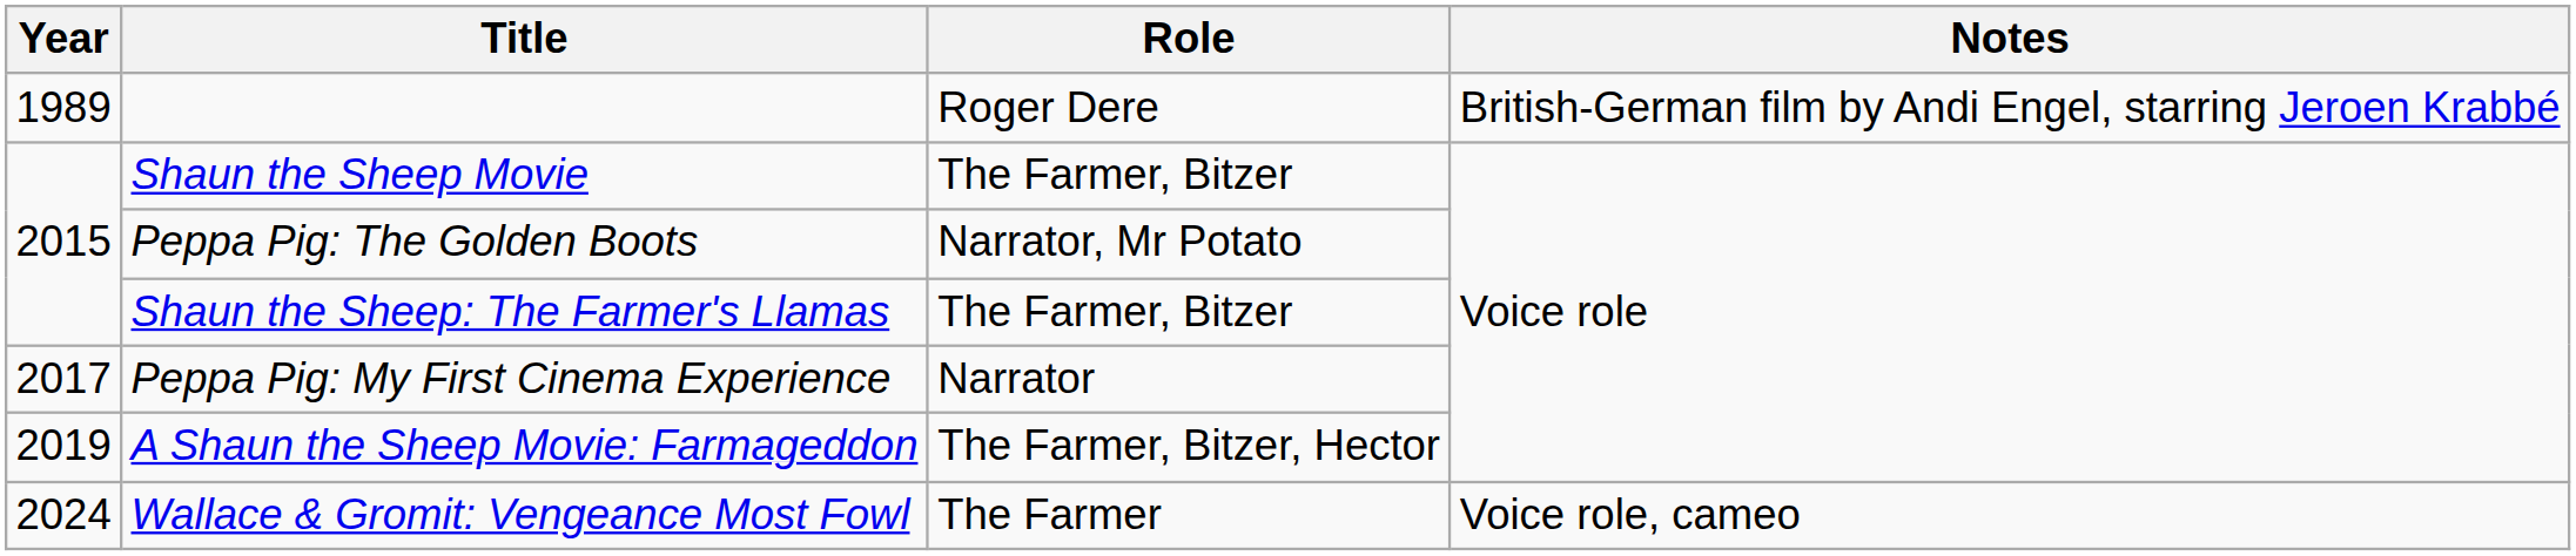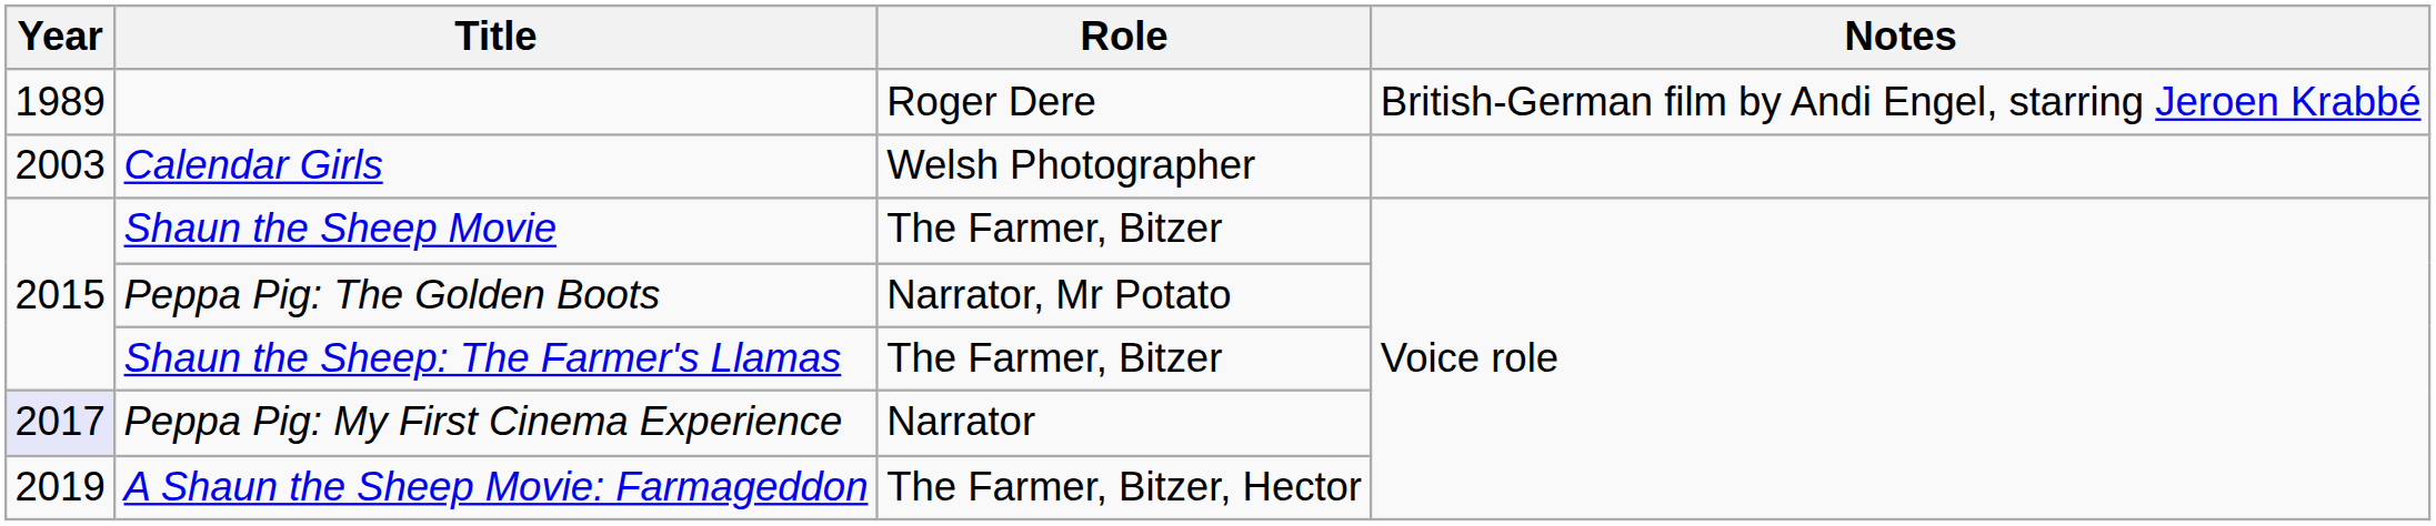+ row: 2003 | Calendar Girls | Welsh Photographer
Peppa Pig: My First Cinema Experience | Year: no background -> lavender background
- row: 2024 | Wallace & Gromit: Vengeance Most Fowl | The Farmer | Voice role, cameo
